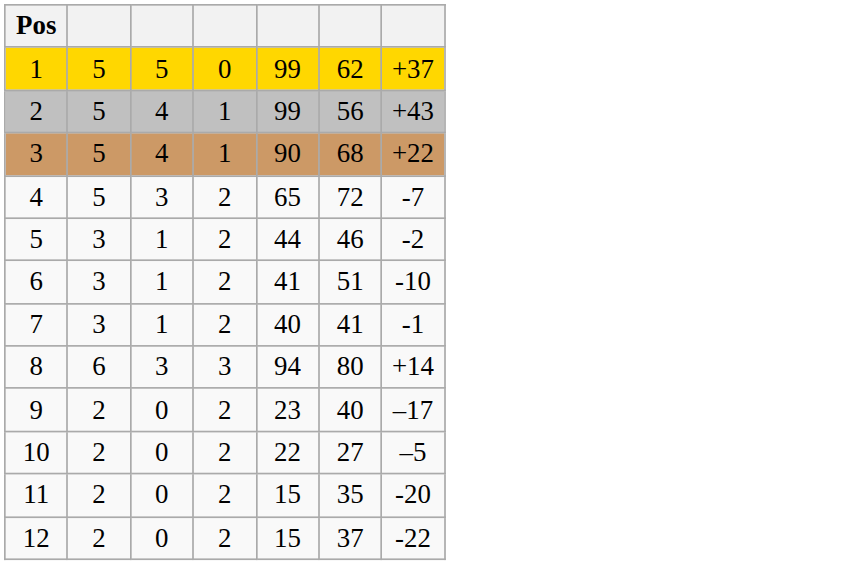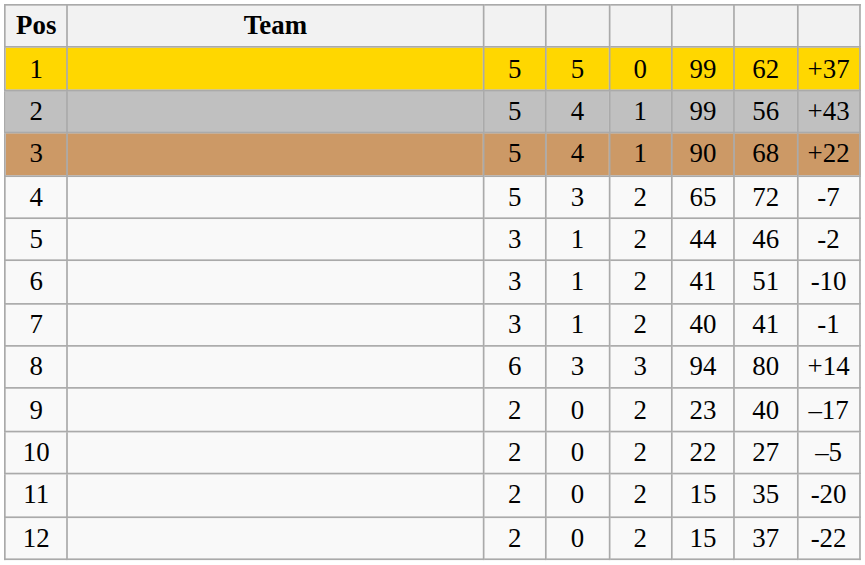+ column: Team
